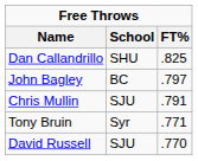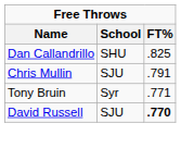- row: John Bagley | BC | .797
David Russell | FT%: normal -> bold
